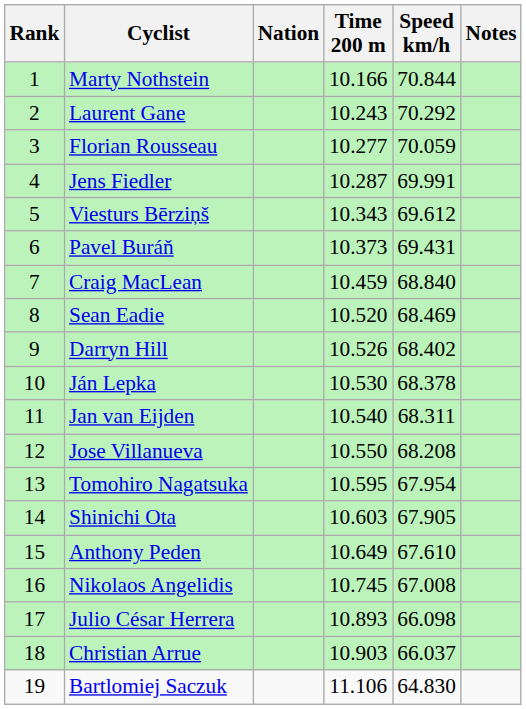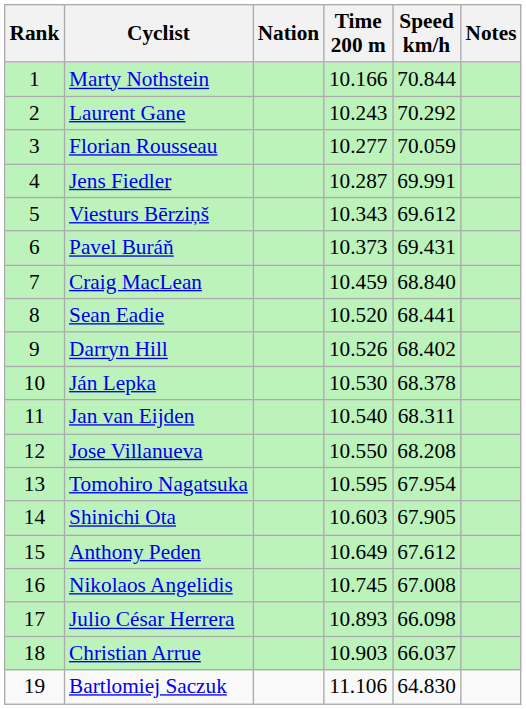Sean Eadie | Speed km/h: 68.469 -> 68.441
Anthony Peden | Speed km/h: 67.610 -> 67.612
